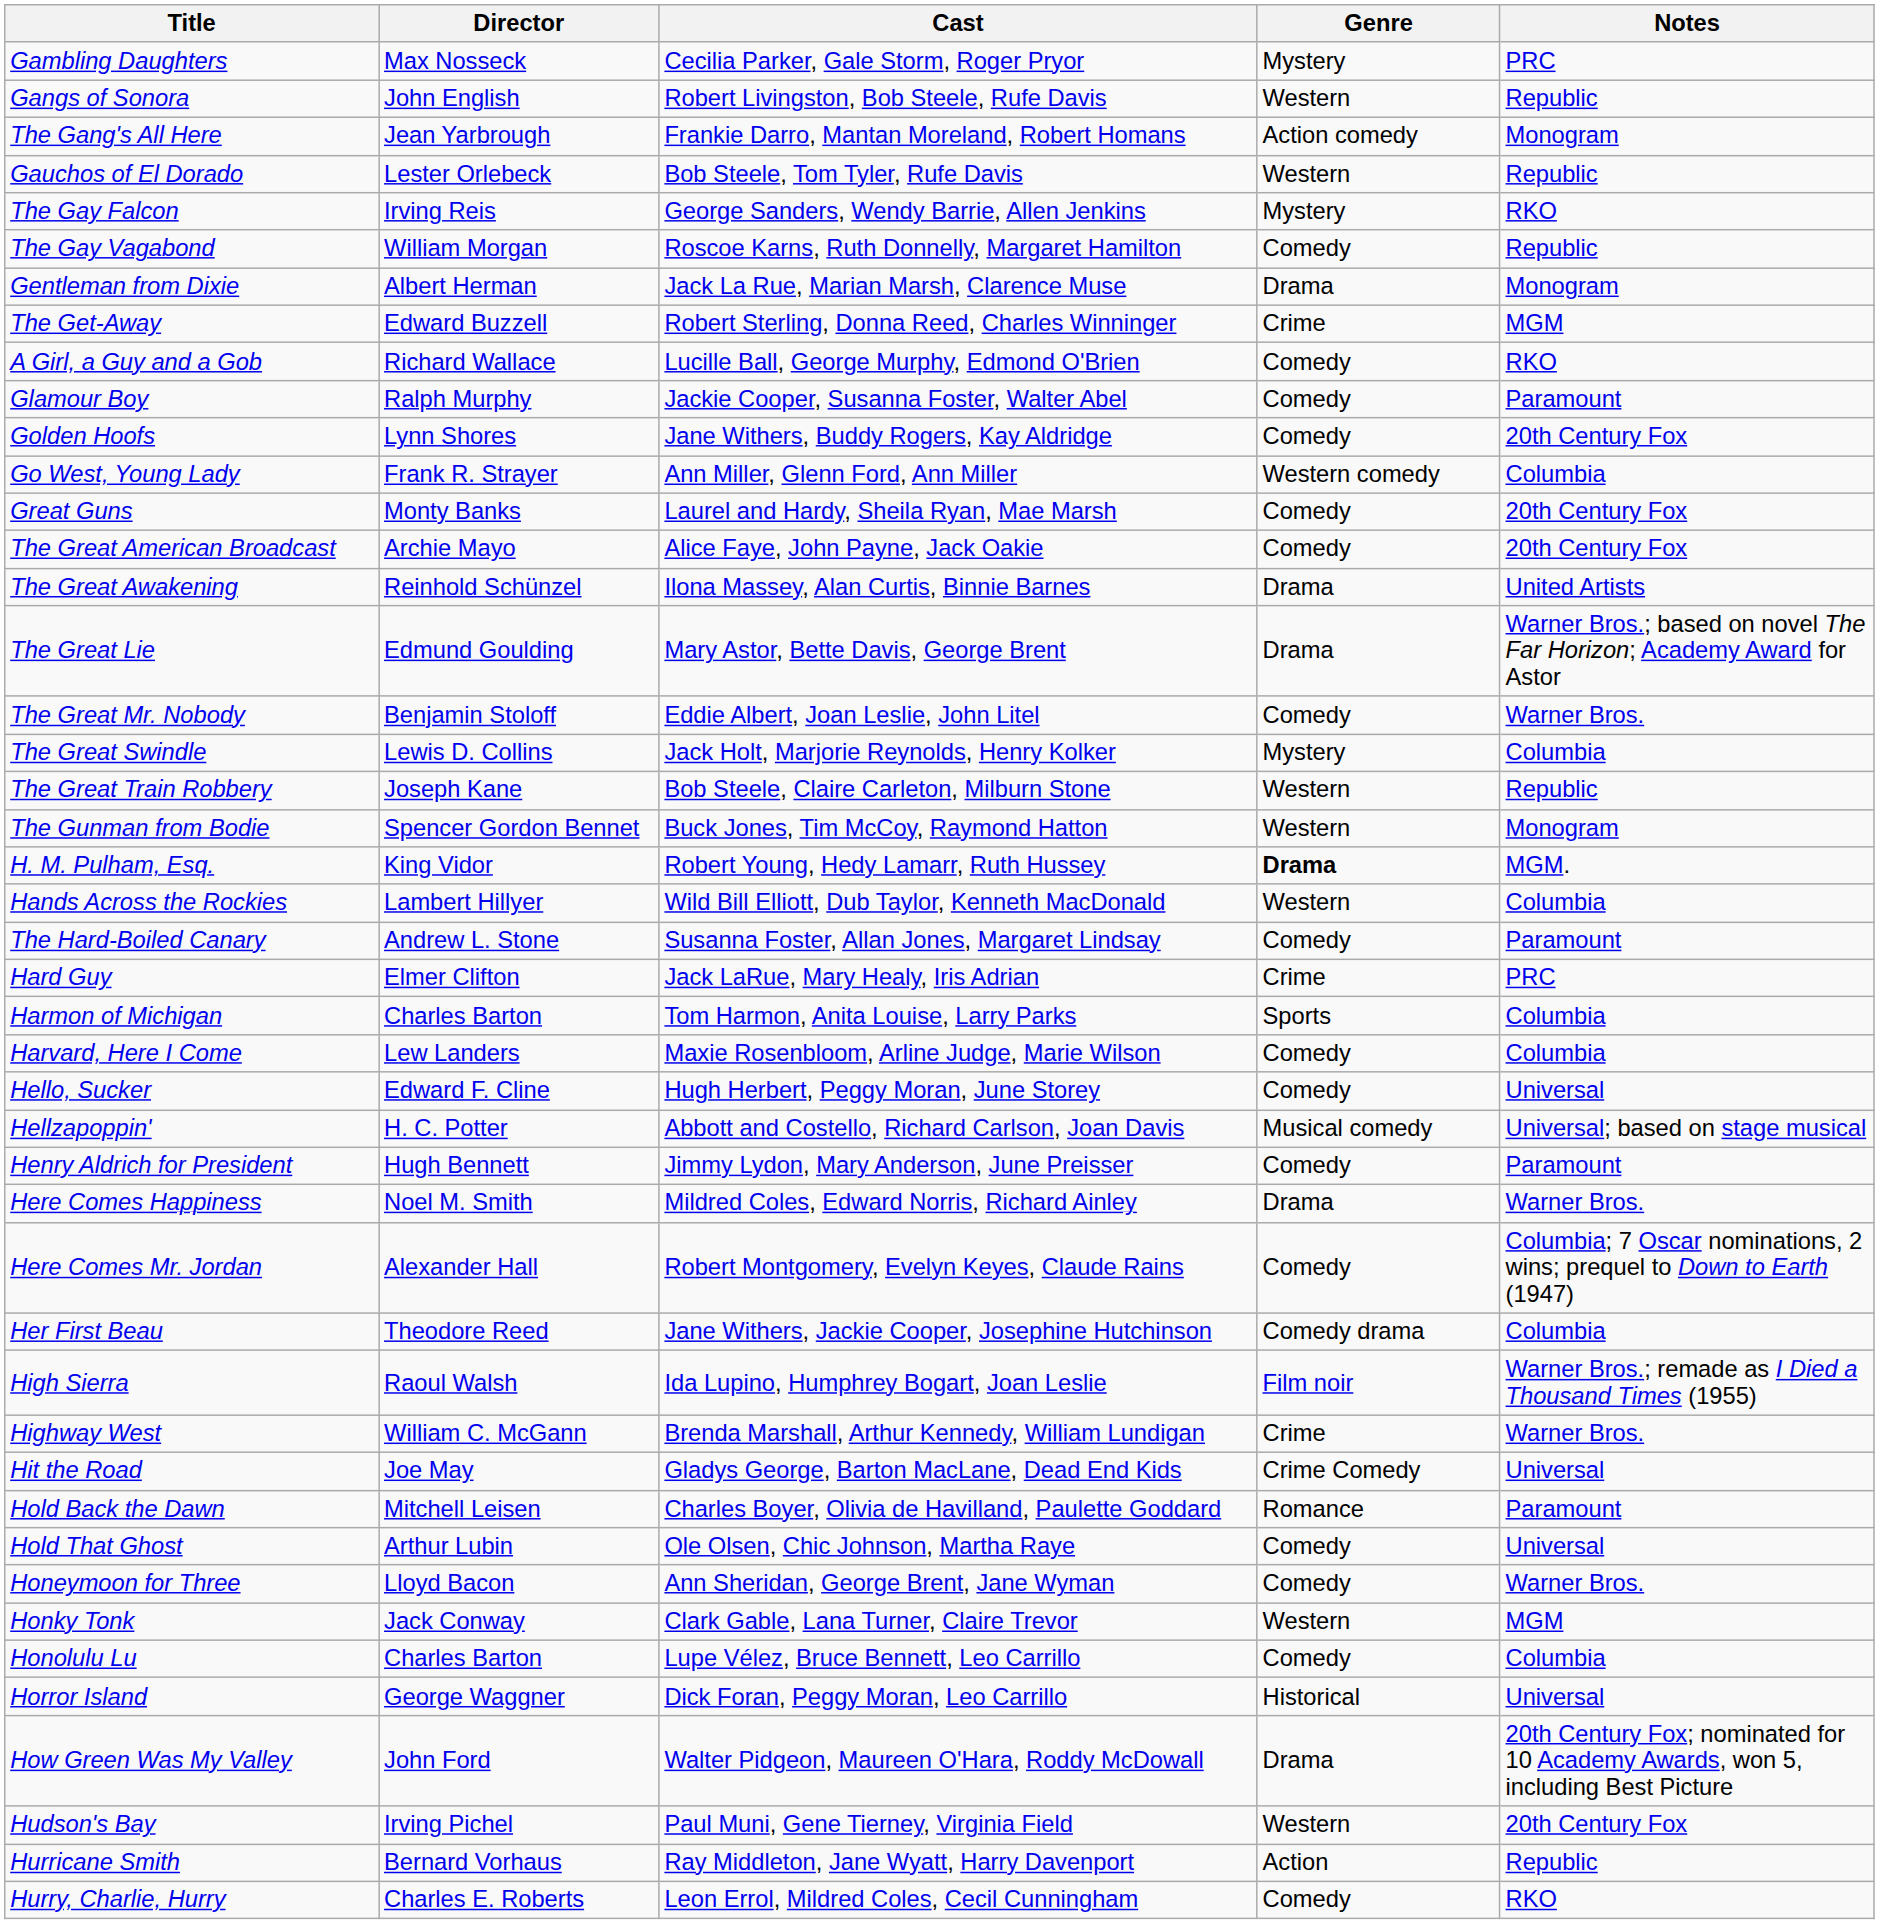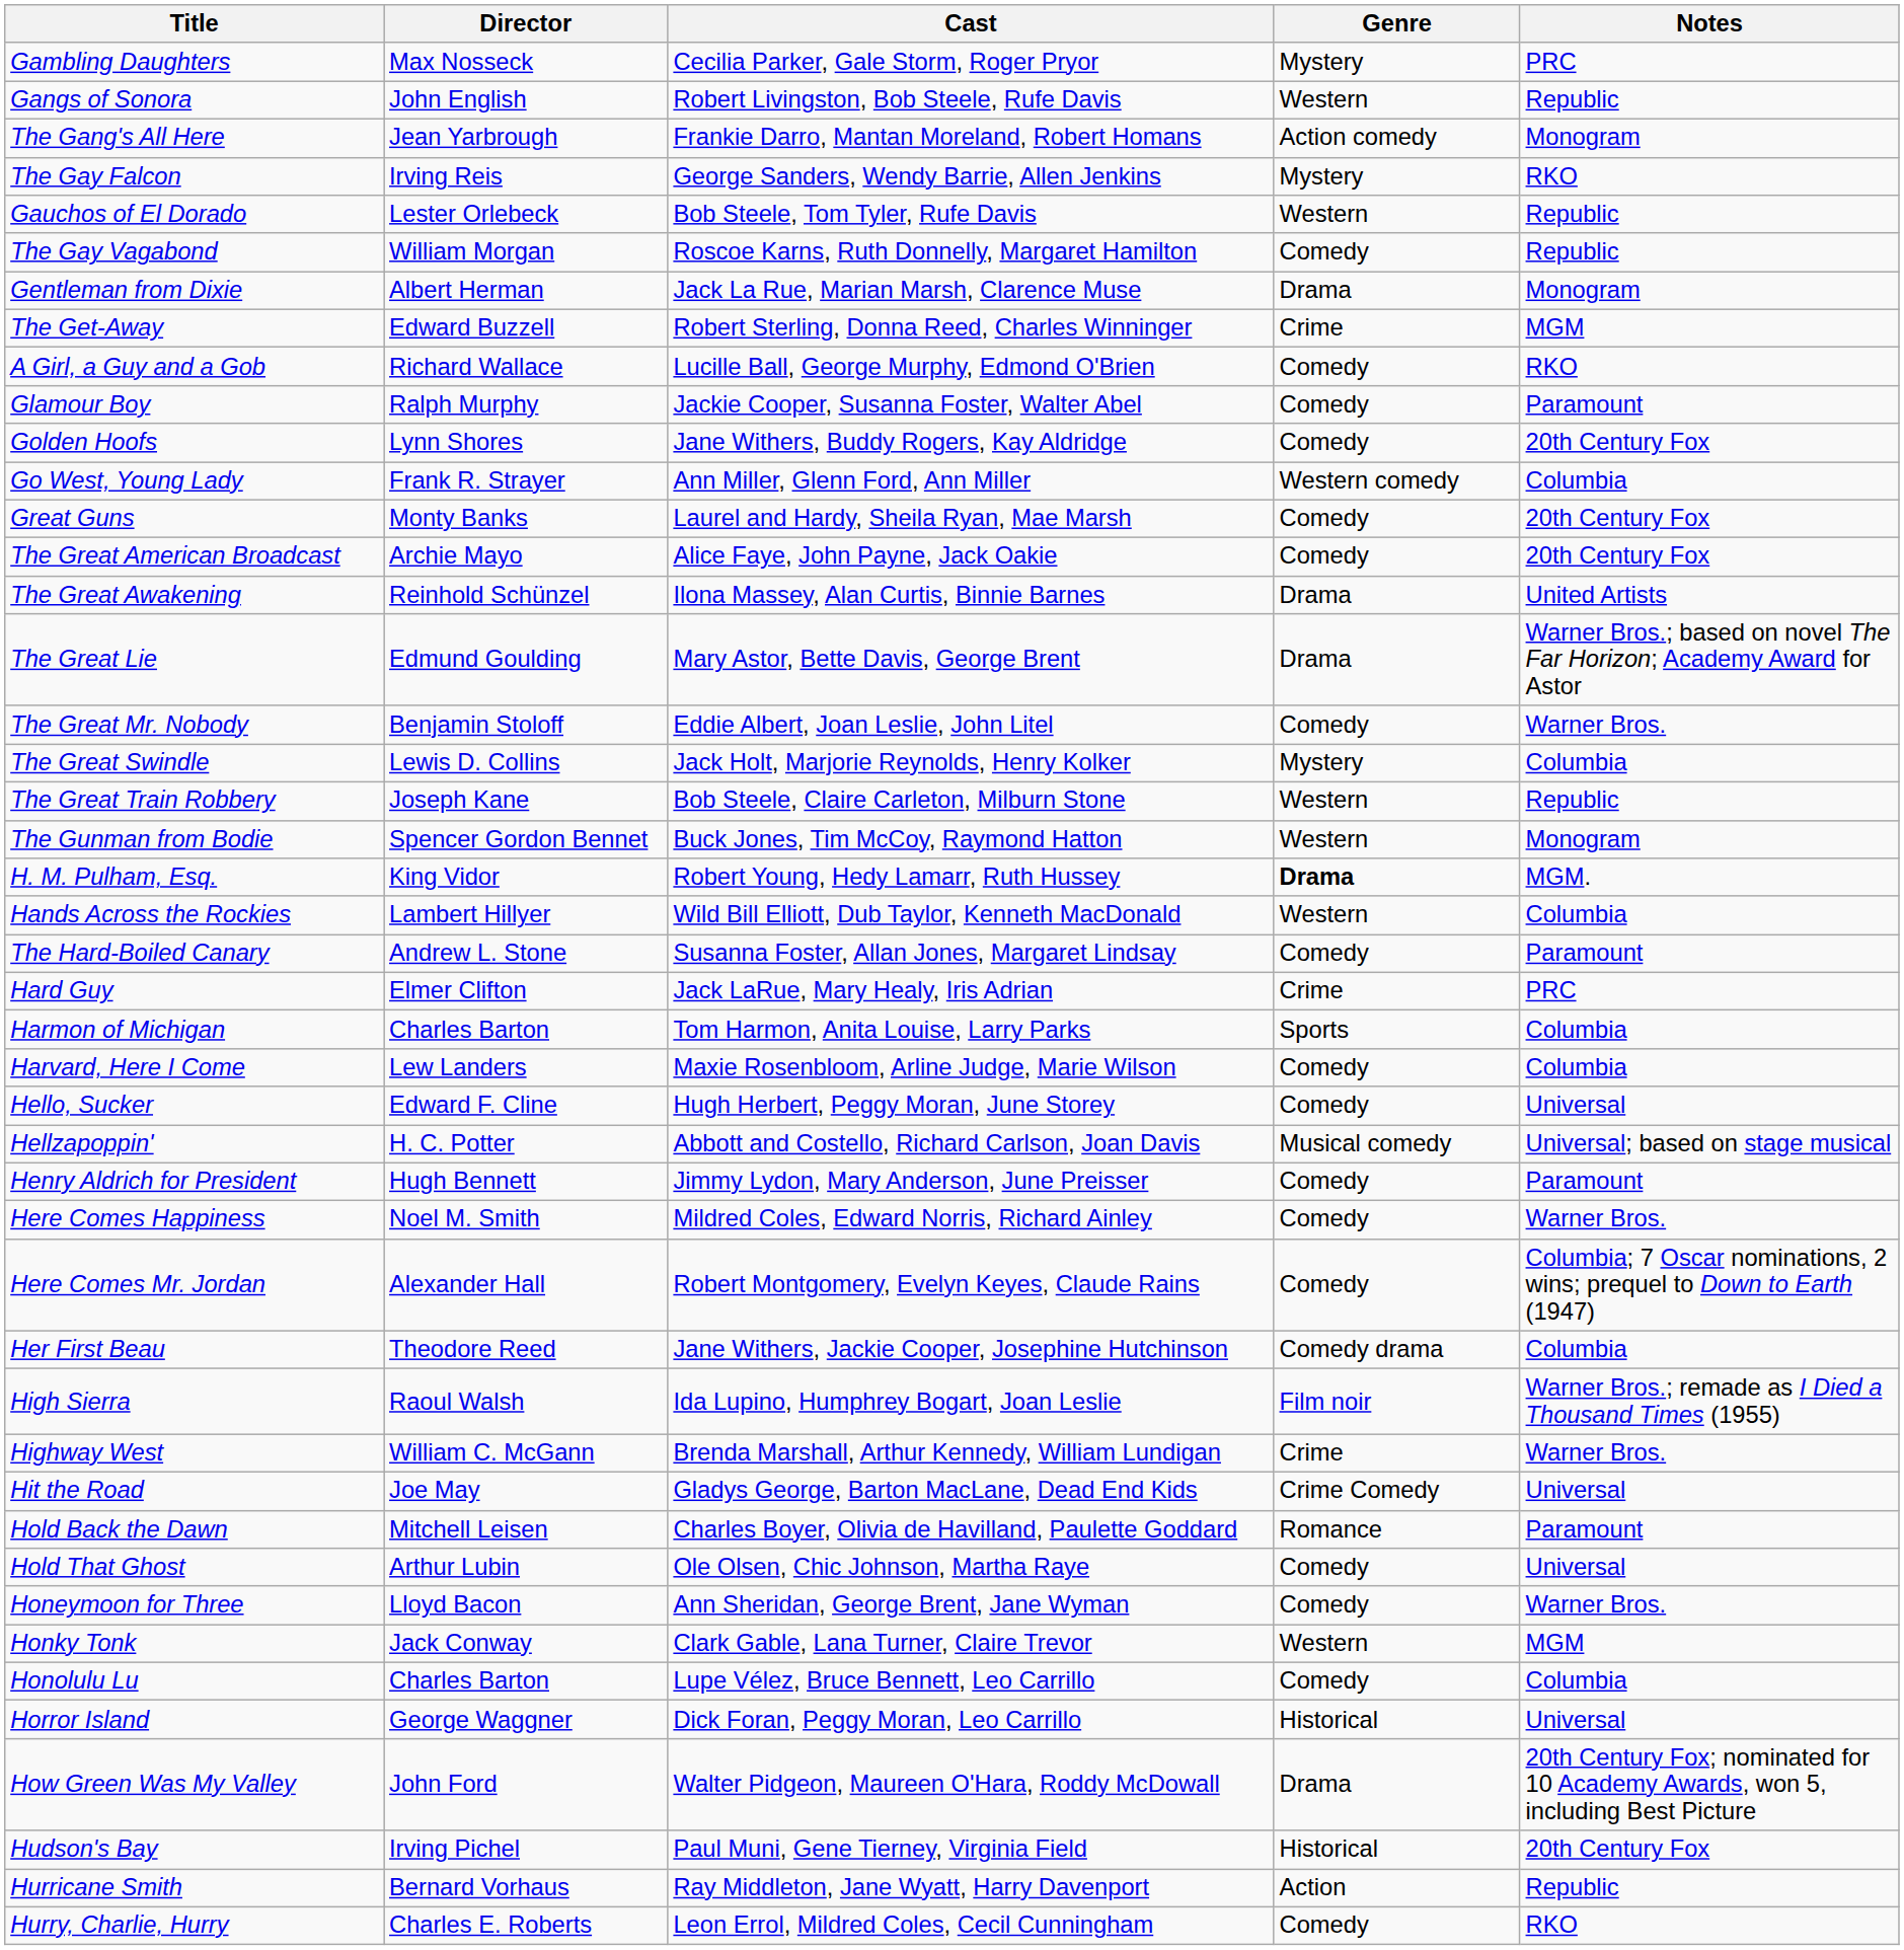rows swapped: Gauchos of El Dorado <-> The Gay Falcon
Here Comes Happiness | Genre: Drama -> Comedy
Hudson's Bay | Genre: Western -> Historical
